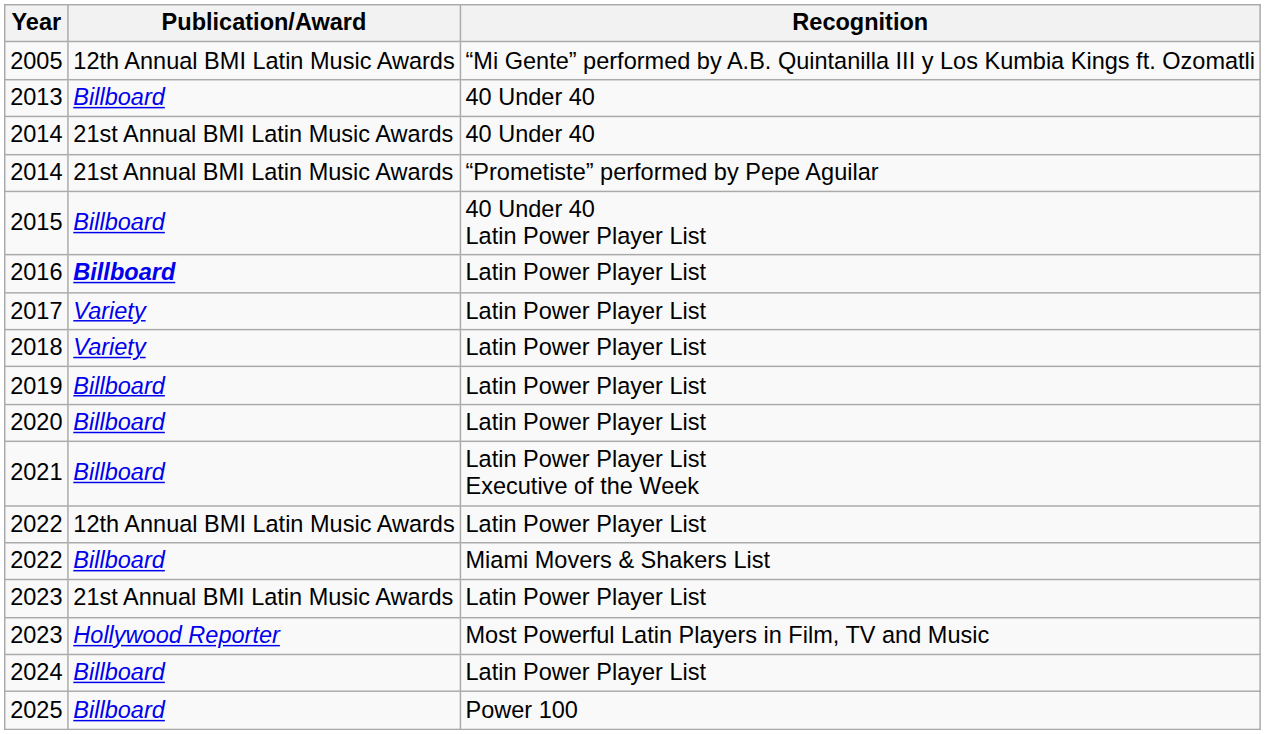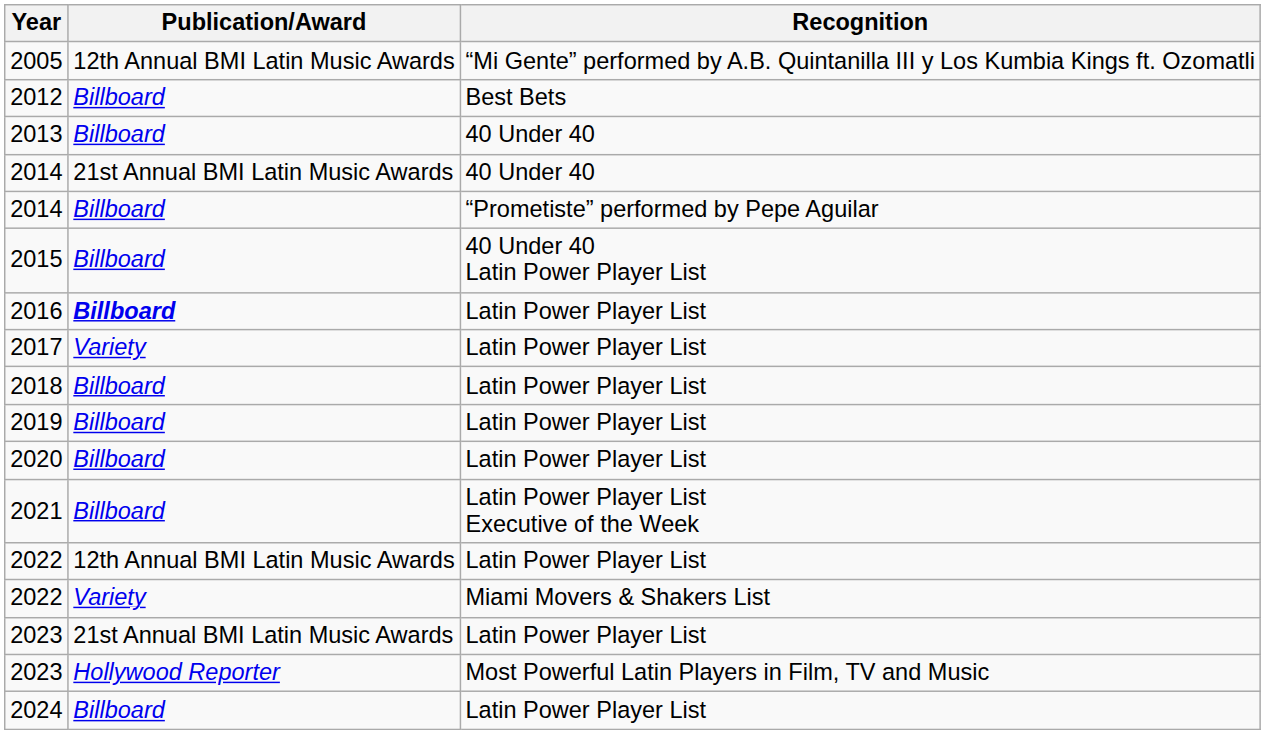+ row: 2012 | Billboard | Best Bets
2014 / “Prometiste” performed by Pepe Aguilar | Publication/Award: 21st Annual BMI Latin Music Awards -> Billboard
2018 | Publication/Award: Variety -> Billboard
2022 / Miami Movers & Shakers List | Publication/Award: Billboard -> Variety
- row: 2025 | Billboard | Power 100
